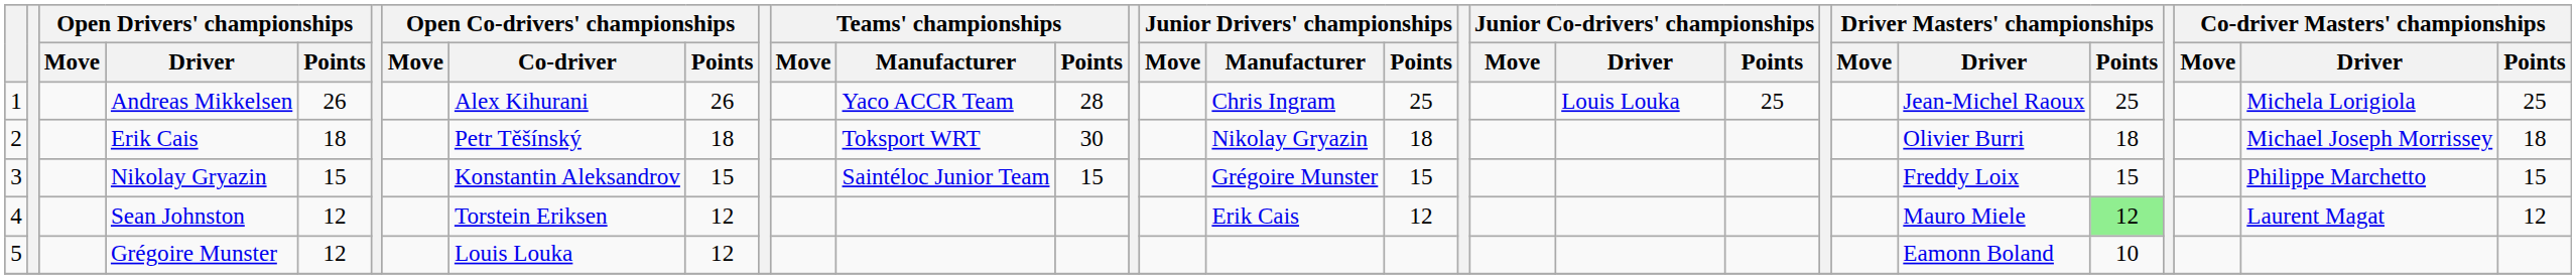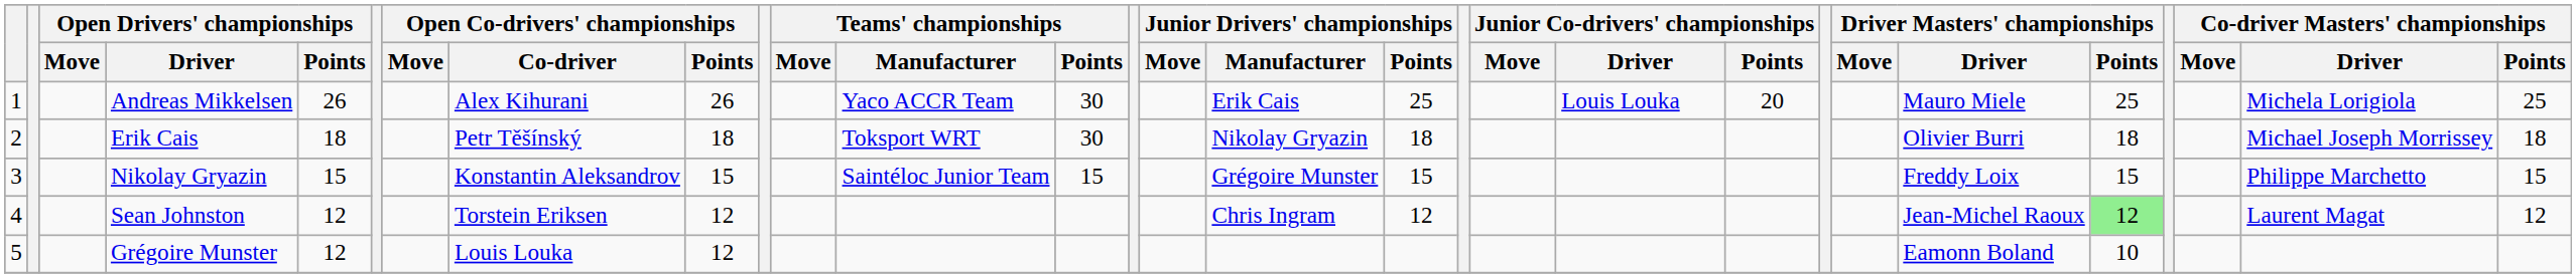Andreas Mikkelsen | Teams' championships / Points: 28 -> 30
Andreas Mikkelsen | Junior Drivers' championships / Manufacturer: Chris Ingram -> Erik Cais
Andreas Mikkelsen | Junior Co-drivers' championships / Points: 25 -> 20
Andreas Mikkelsen | Driver Masters' championships / Driver: Jean-Michel Raoux -> Mauro Miele
Sean Johnston | Junior Drivers' championships / Manufacturer: Erik Cais -> Chris Ingram
Sean Johnston | Driver Masters' championships / Driver: Mauro Miele -> Jean-Michel Raoux
